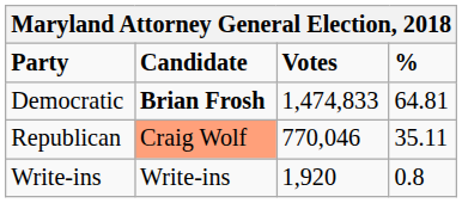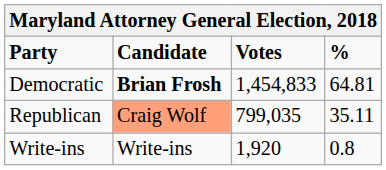Democratic | Votes: 1,474,833 -> 1,454,833
Republican | Votes: 770,046 -> 799,035
